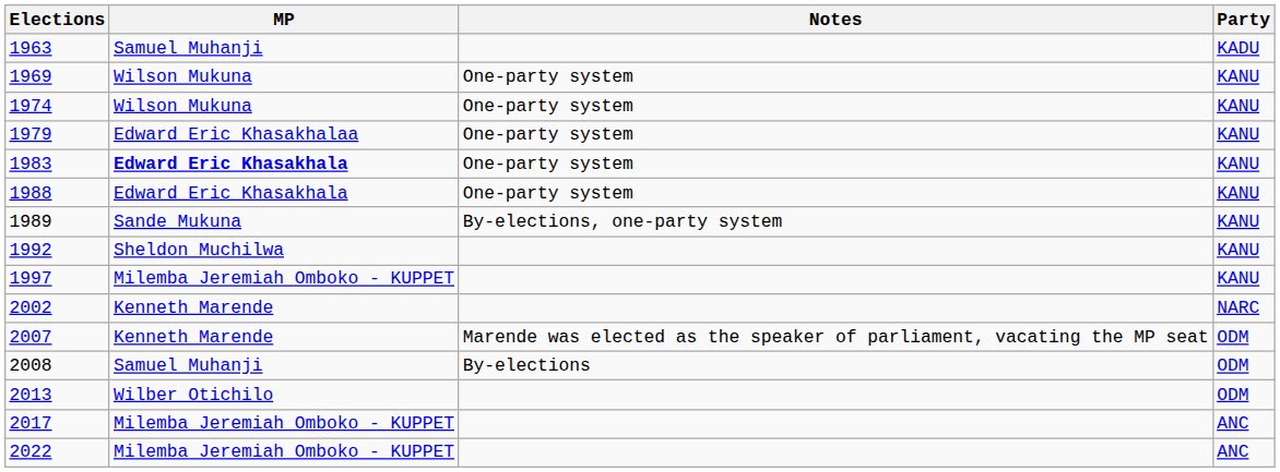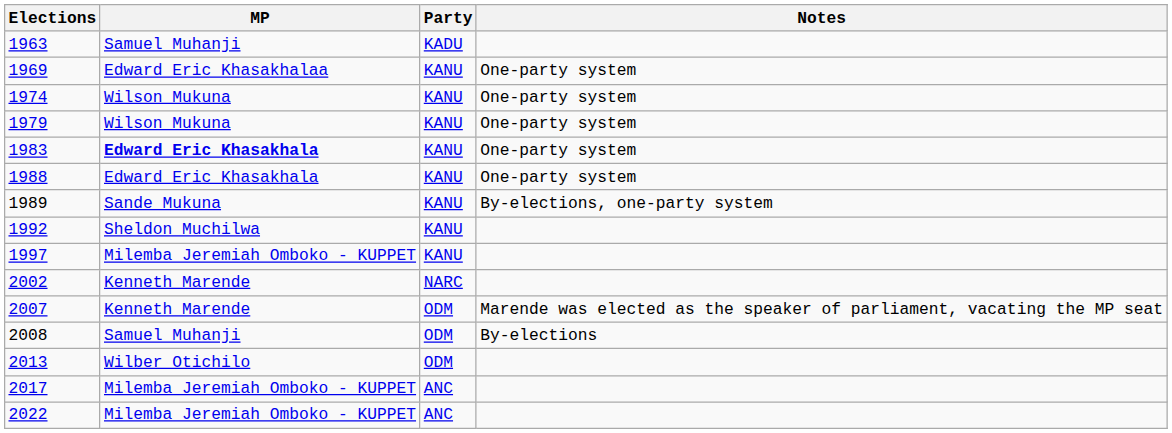columns swapped: Party <-> Notes
1969 | MP: Wilson Mukuna -> Edward Eric Khasakhalaa
1979 | MP: Edward Eric Khasakhalaa -> Wilson Mukuna
